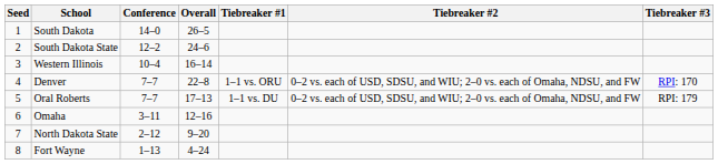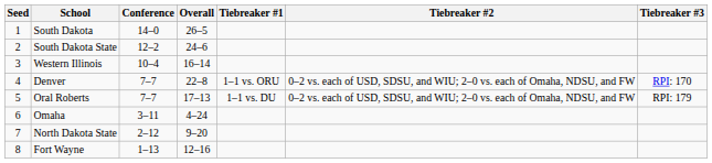Omaha | Overall: 12–16 -> 4–24
Fort Wayne | Overall: 4–24 -> 12–16
